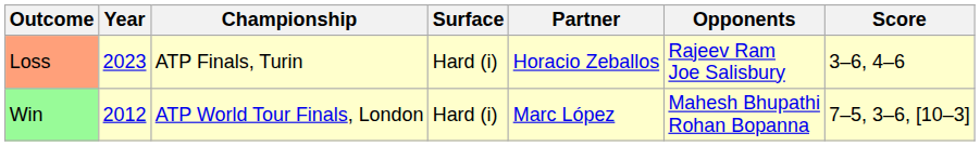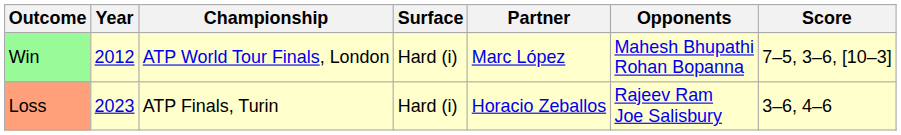rows swapped: Win <-> Loss
